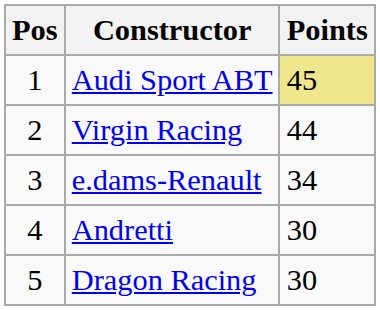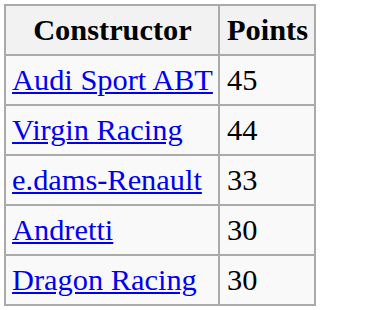- column: Pos | 1 | 2 | 3 | 4 | 5
Audi Sport ABT | Points: khaki background -> no background
e.dams-Renault | Points: 34 -> 33
